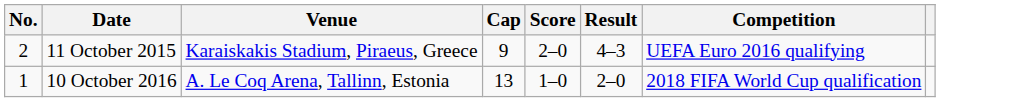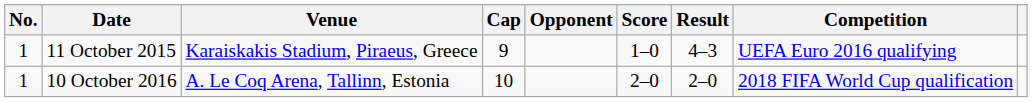+ column: Opponent
11 October 2015 | No.: 2 -> 1
11 October 2015 | Score: 2–0 -> 1–0
10 October 2016 | Cap: 13 -> 10
10 October 2016 | Score: 1–0 -> 2–0
